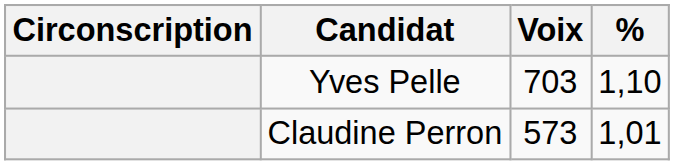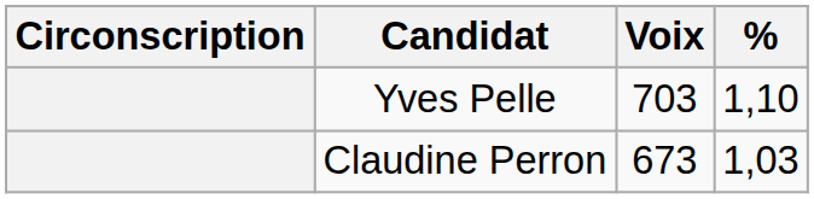Claudine Perron | Voix: 573 -> 673
Claudine Perron | %: 1,01 -> 1,03
